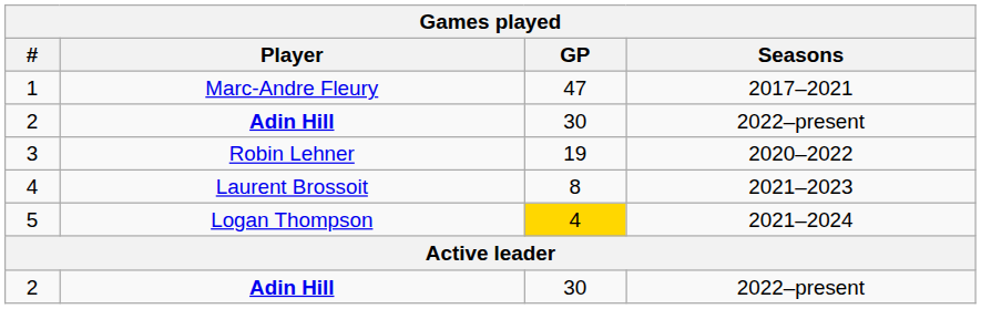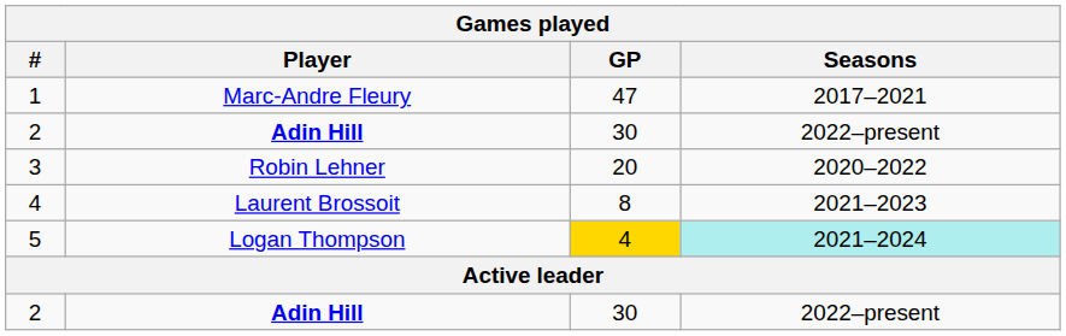3 | GP: 19 -> 20
5 | Seasons: no background -> paleturquoise background
